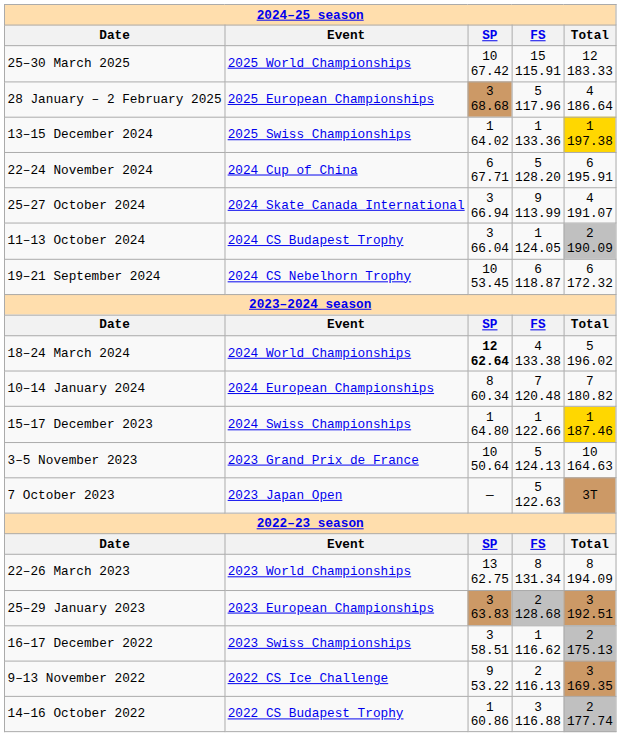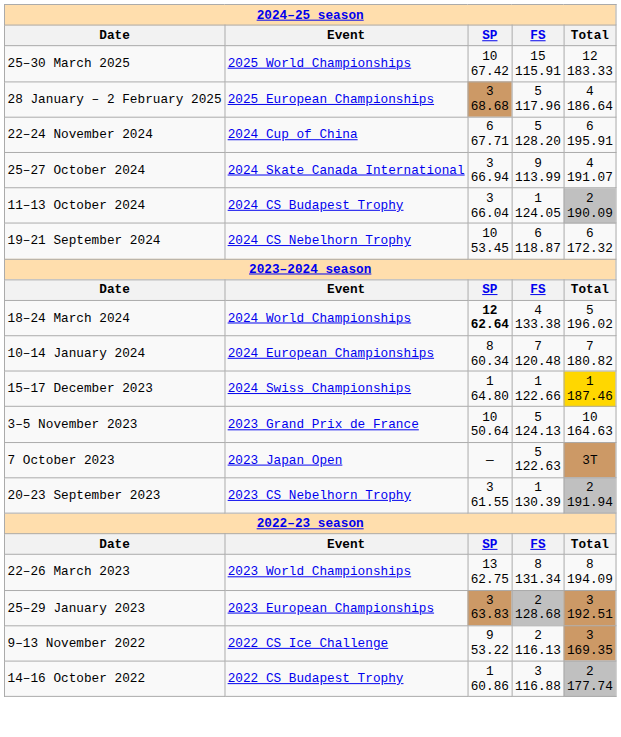- row: 13–15 December 2024 | 2025 Swiss Championships | 1 64.02 | 1 133.36 | 1 197.38
+ row: 20–23 September 2023 | 2023 CS Nebelhorn Trophy | 3 61.55 | 1 130.39 | 2 191.94
- row: 16–17 December 2022 | 2023 Swiss Championships | 3 58.51 | 1 116.62 | 2 175.13
